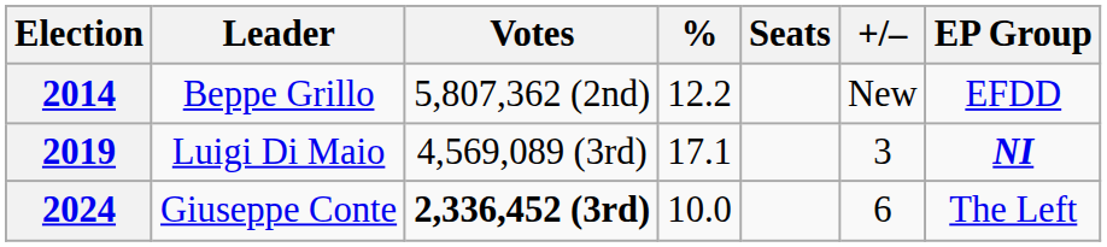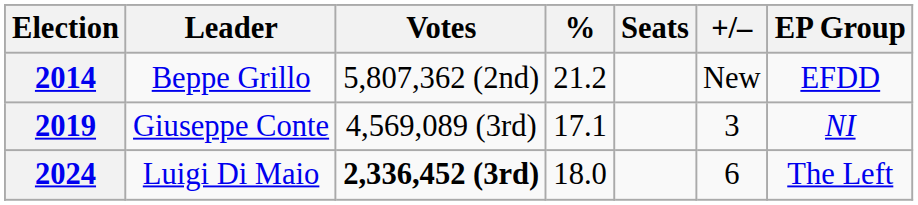2014 | %: 12.2 -> 21.2
2019 | Leader: Luigi Di Maio -> Giuseppe Conte
2019 | EP Group: bold -> normal
2024 | Leader: Giuseppe Conte -> Luigi Di Maio
2024 | %: 10.0 -> 18.0
